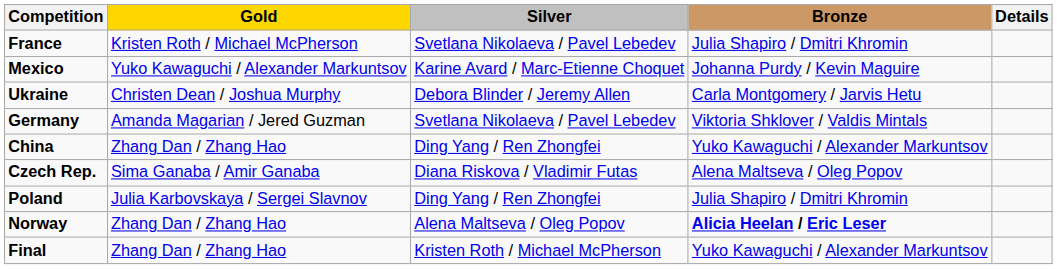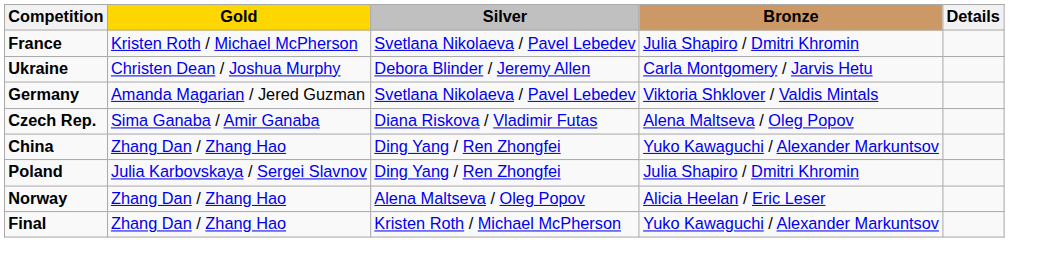- row: Mexico | Yuko Kawaguchi / Alexander Markuntsov | Karine Avard / Marc-Etienne Choquet | Johanna Purdy / Kevin Maguire
rows swapped: China <-> Czech Rep.
Norway | Bronze: bold -> normal
